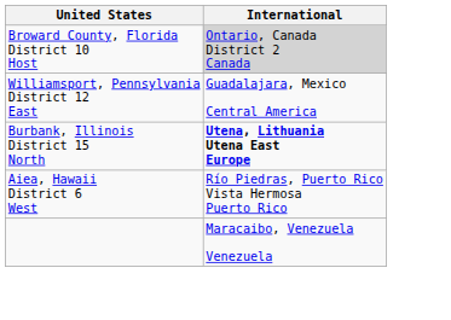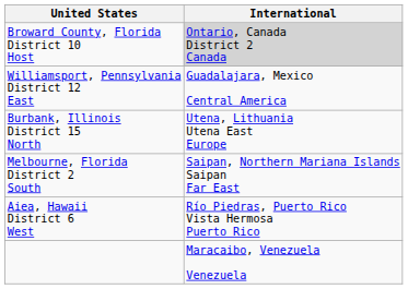Burbank, Illinois District 15 North | International: bold -> normal
+ row: Melbourne, Florida District 2 South | Saipan, Northern Mariana Islands Saipan Far East
